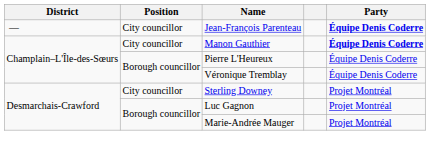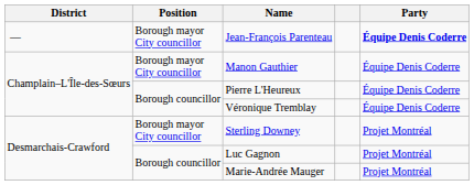Jean-François Parenteau | Position: City councillor -> Borough mayor City councillor
Manon Gauthier | Position: City councillor -> Borough mayor City councillor
Manon Gauthier | Party: bold -> normal
Sterling Downey | Position: City councillor -> Borough mayor City councillor
